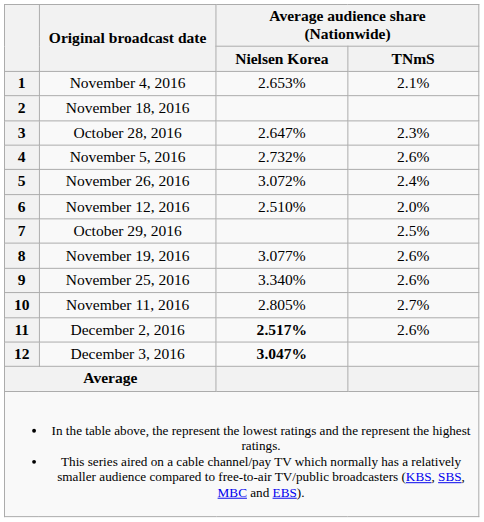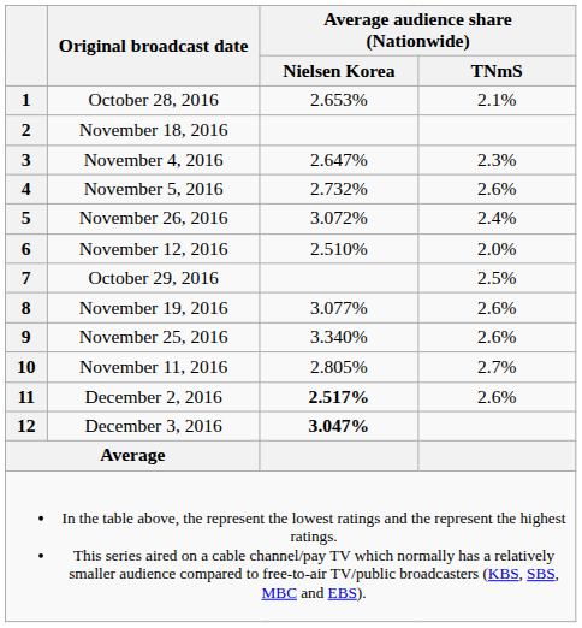1 | Original broadcast date: November 4, 2016 -> October 28, 2016
3 | Original broadcast date: October 28, 2016 -> November 4, 2016
